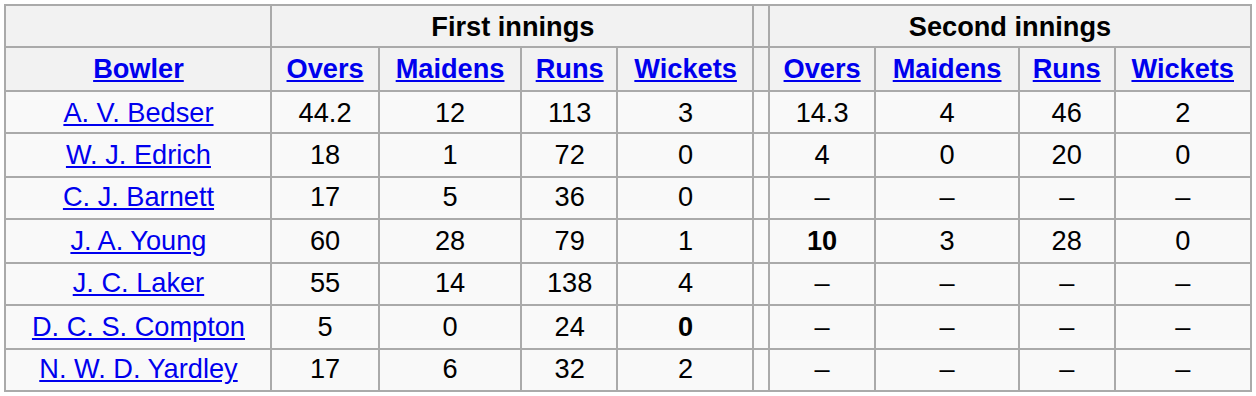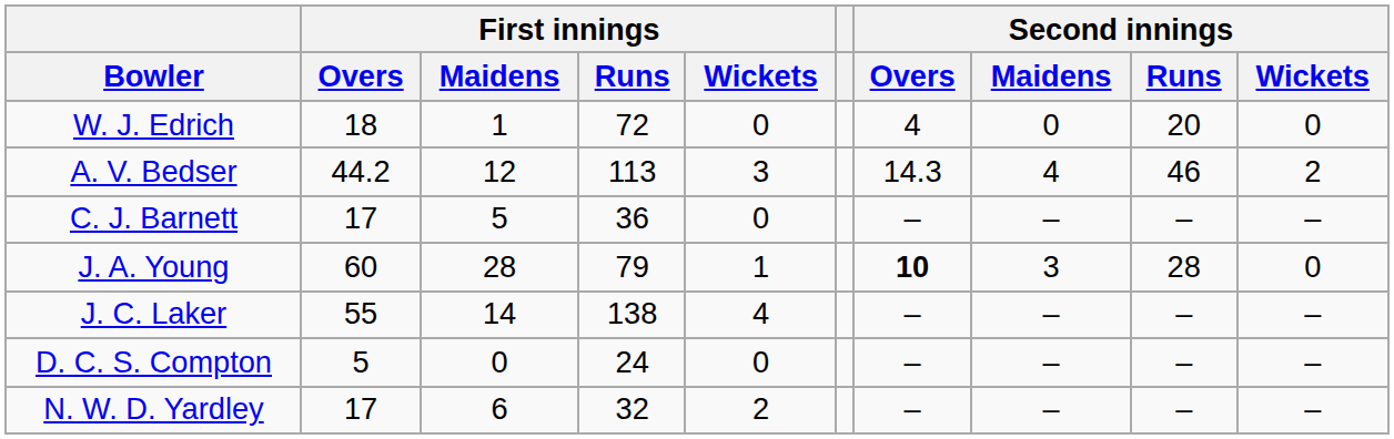rows swapped: W. J. Edrich <-> A. V. Bedser
D. C. S. Compton | First innings / Wickets: bold -> normal
